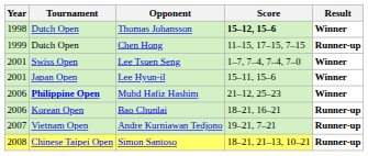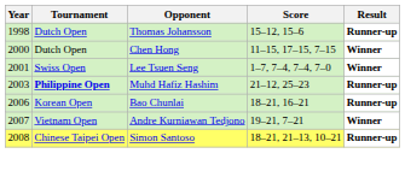Thomas Johansson | Score: bold -> normal
Thomas Johansson | Result: Winner -> Runner-up
Chen Hong | Year: 1999 -> 2000
Chen Hong | Result: Runner-up -> Winner
- row: 2001 | Japan Open | Lee Hyun-il | 15–11, 15–6 | Winner
Muhd Hafiz Hashim | Year: 2006 -> 2003
Muhd Hafiz Hashim | Result: Winner -> Runner-up
Andre Kurniawan Tedjono | Result: Runner-up -> Winner
